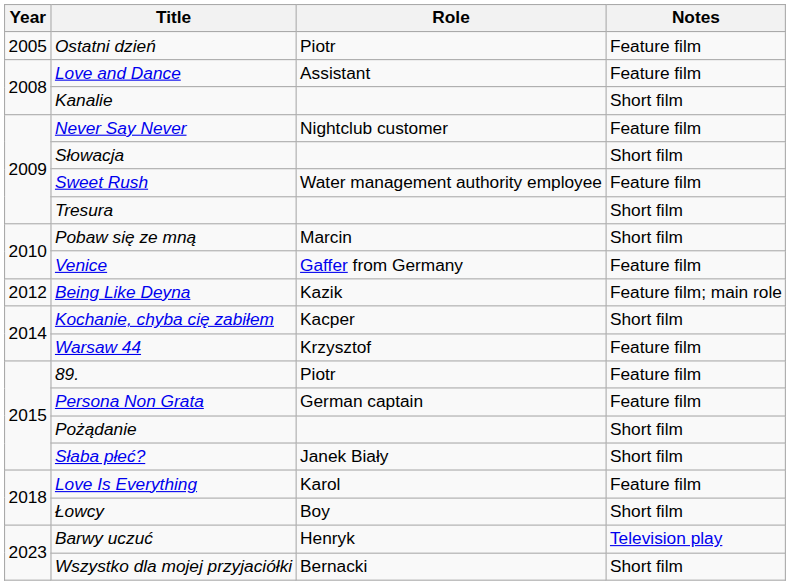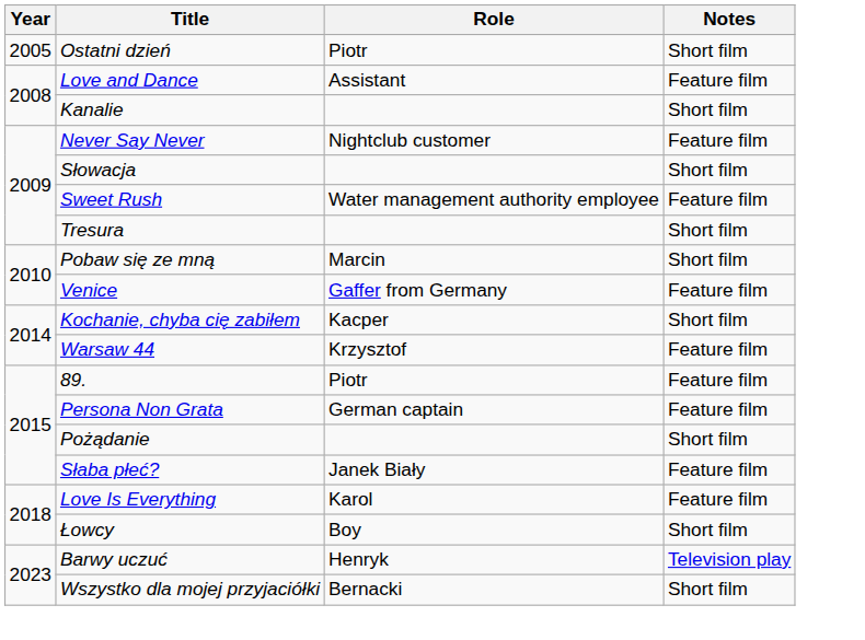Ostatni dzień | Notes: Feature film -> Short film
- row: 2012 | Being Like Deyna | Kazik | Feature film; main role
Słaba płeć? | Notes: Short film -> Feature film
